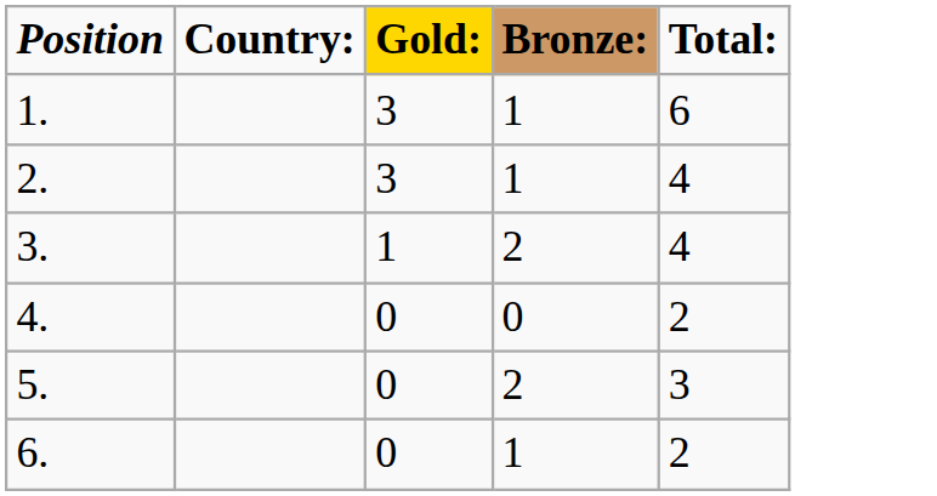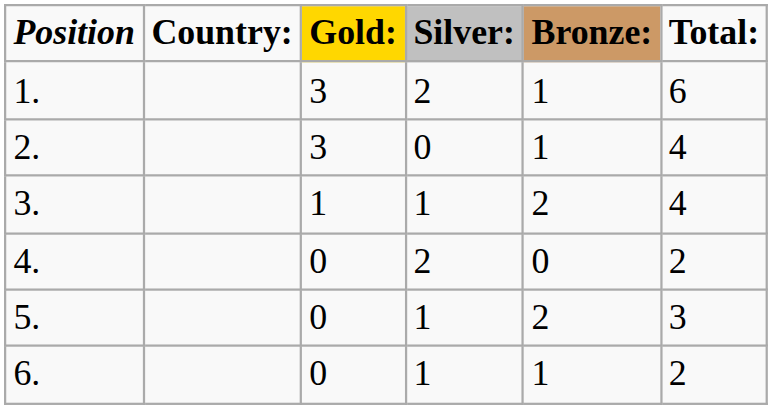+ column: Silver: | 2 | 0 | 1 | 2 | 1 | 1
